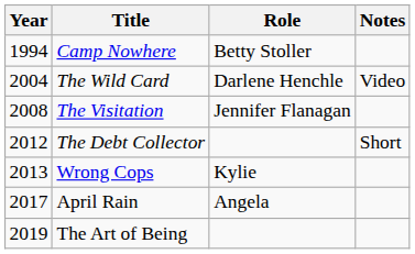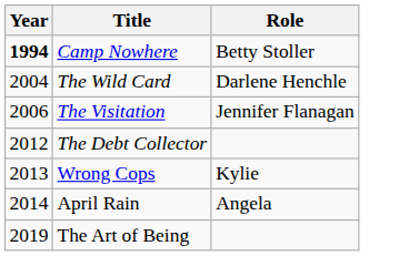- column: Notes | Video | Short
Camp Nowhere | Year: normal -> bold
The Visitation | Year: 2008 -> 2006
April Rain | Year: 2017 -> 2014
